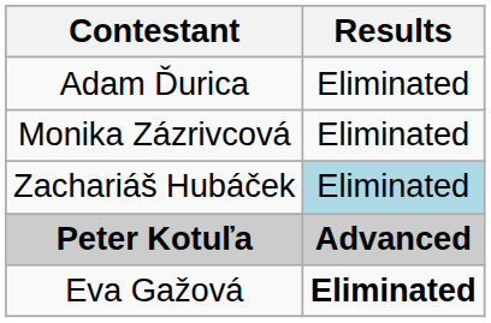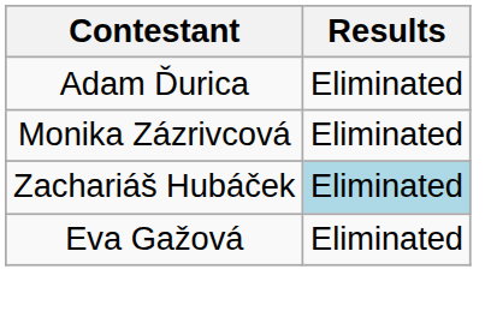- row: Peter Kotuľa | Advanced
Eva Gažová | Results: bold -> normal
